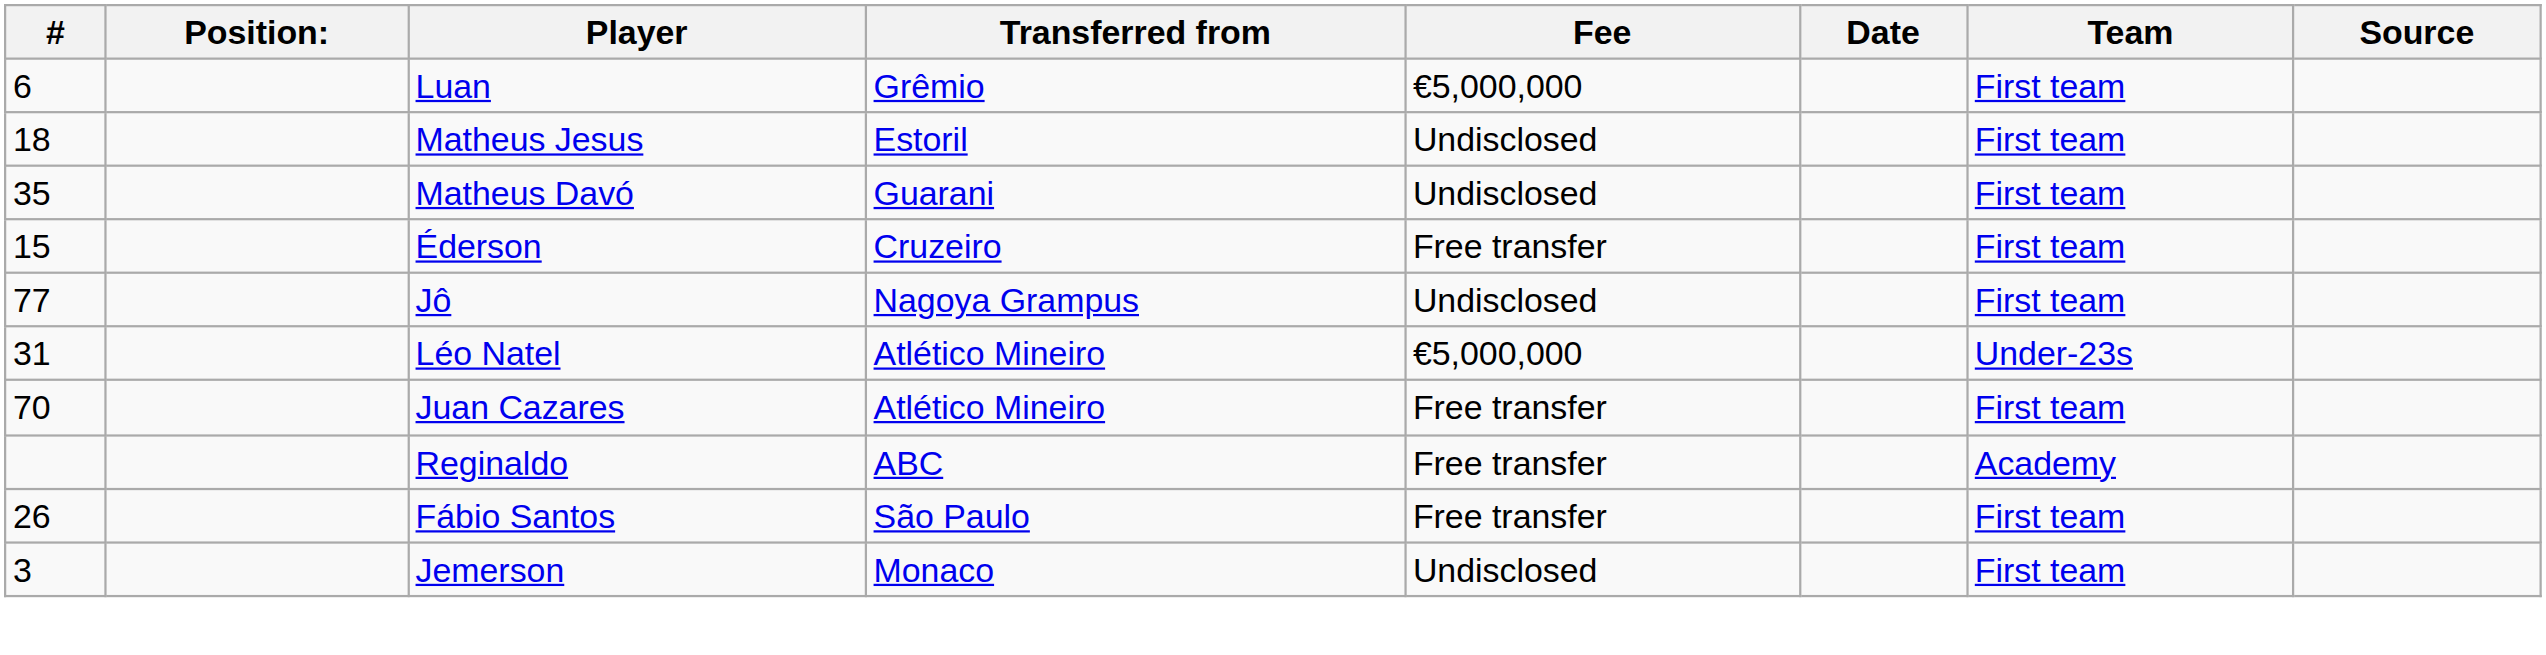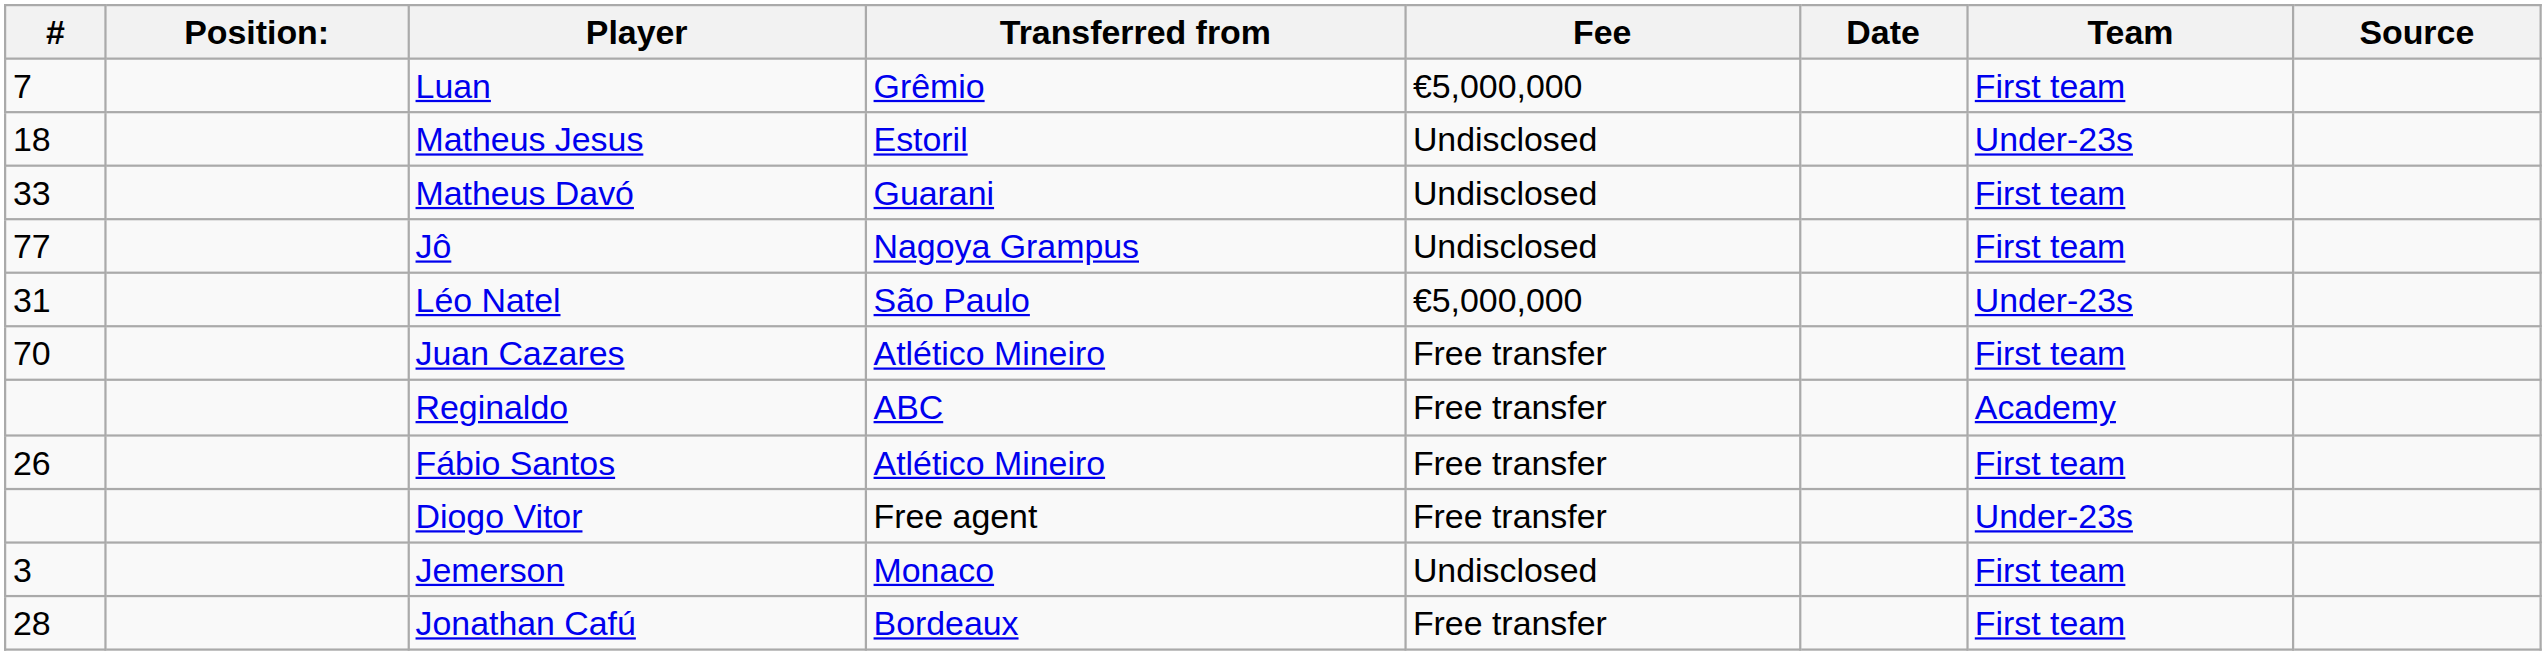Luan | #: 6 -> 7
Matheus Jesus | Team: First team -> Under-23s
Matheus Davó | #: 35 -> 33
- row: 15 | Éderson | Cruzeiro | Free transfer | First team
Léo Natel | Transferred from: Atlético Mineiro -> São Paulo
Fábio Santos | Transferred from: São Paulo -> Atlético Mineiro
+ row: Diogo Vitor | Free agent | Free transfer | Under-23s
+ row: 28 | Jonathan Cafú | Bordeaux | Free transfer | First team
